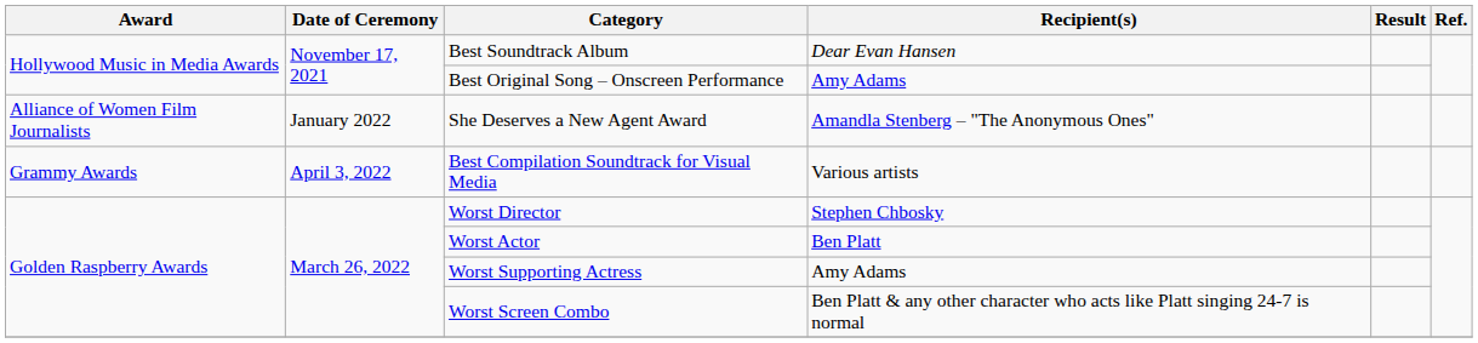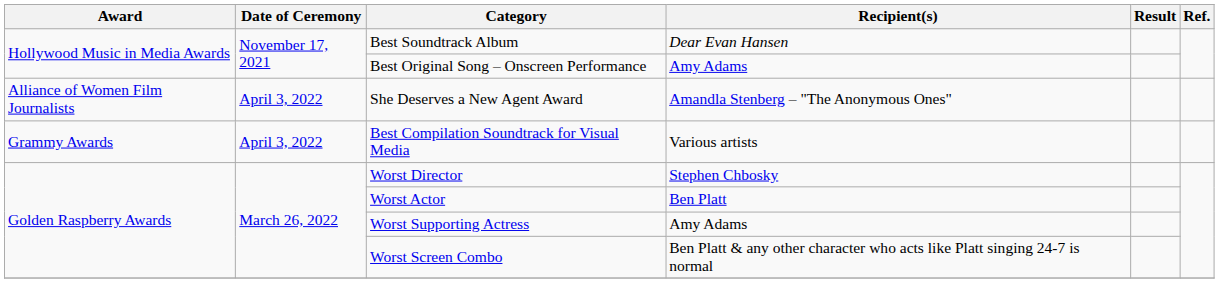She Deserves a New Agent Award | Date of Ceremony: January 2022 -> April 3, 2022
